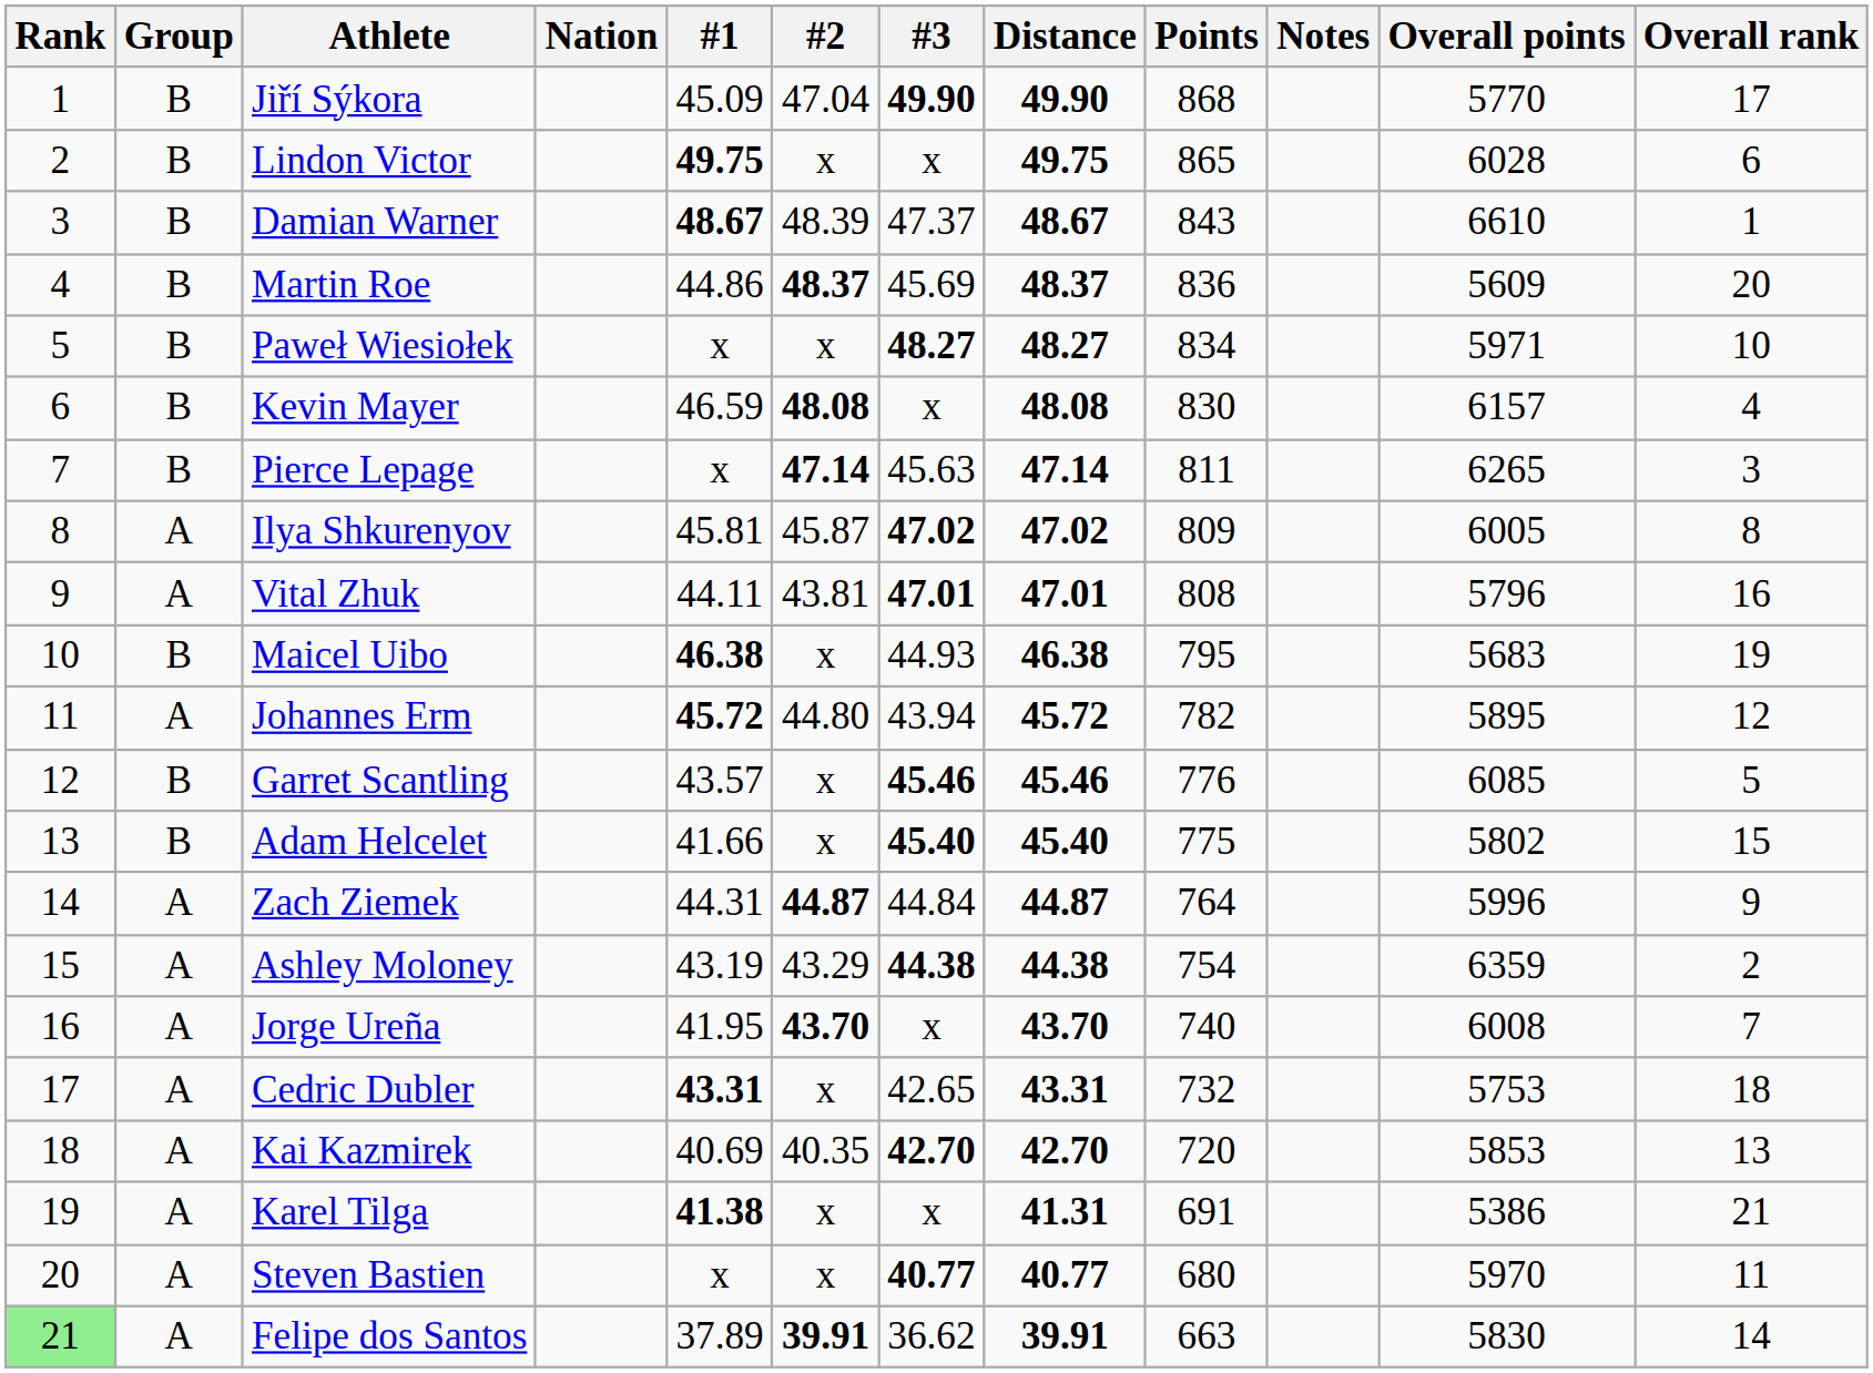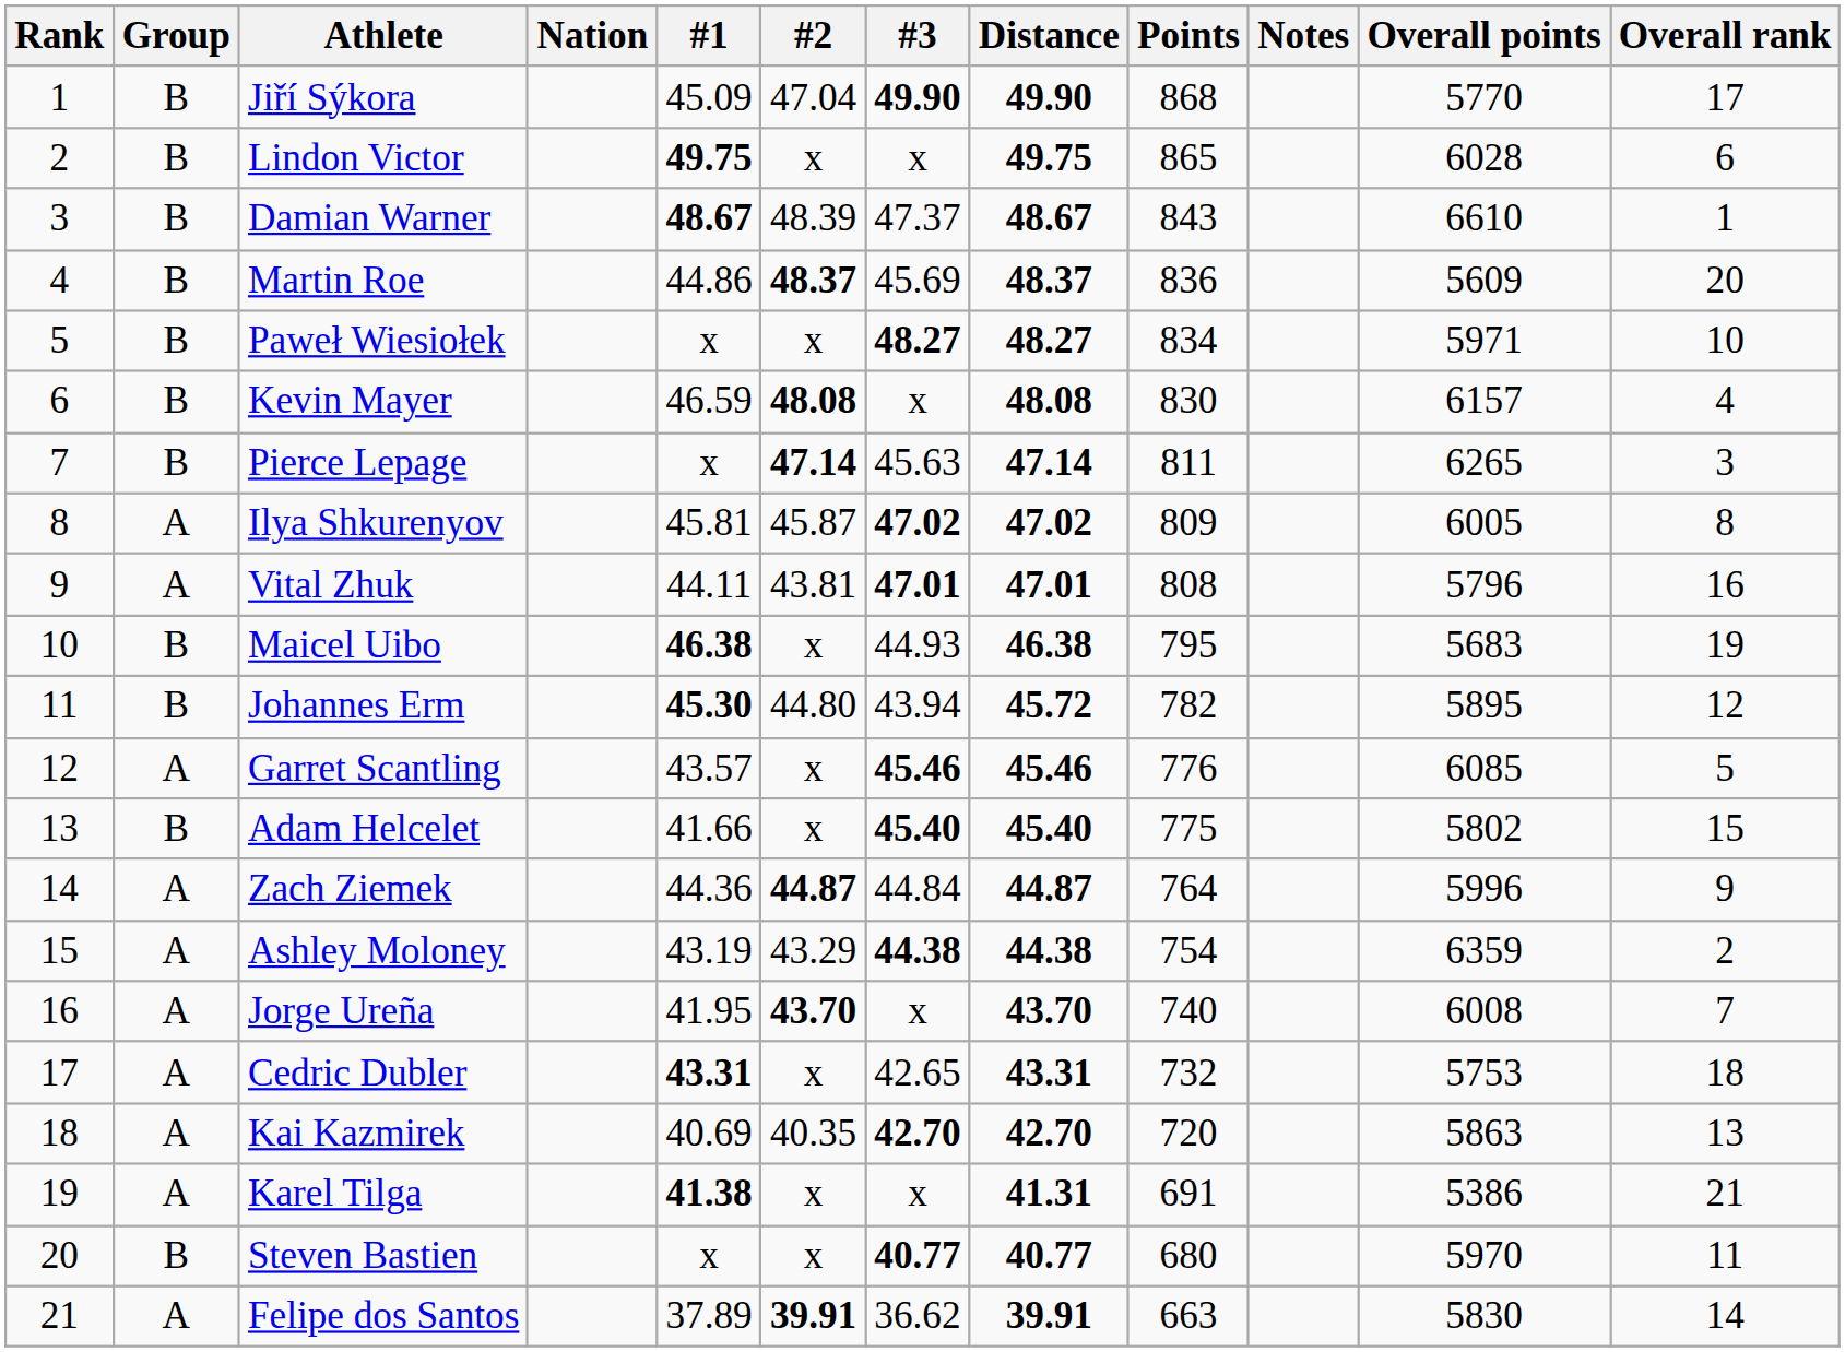Johannes Erm | Group: A -> B
Johannes Erm | #1: 45.72 -> 45.30
Garret Scantling | Group: B -> A
Zach Ziemek | #1: 44.31 -> 44.36
Kai Kazmirek | Overall points: 5853 -> 5863
Steven Bastien | Group: A -> B
Felipe dos Santos | Rank: lightgreen background -> no background
